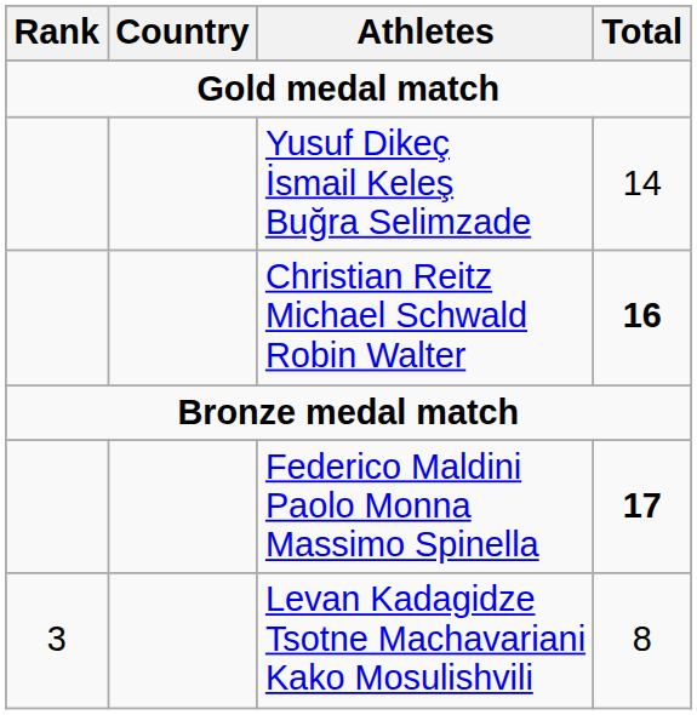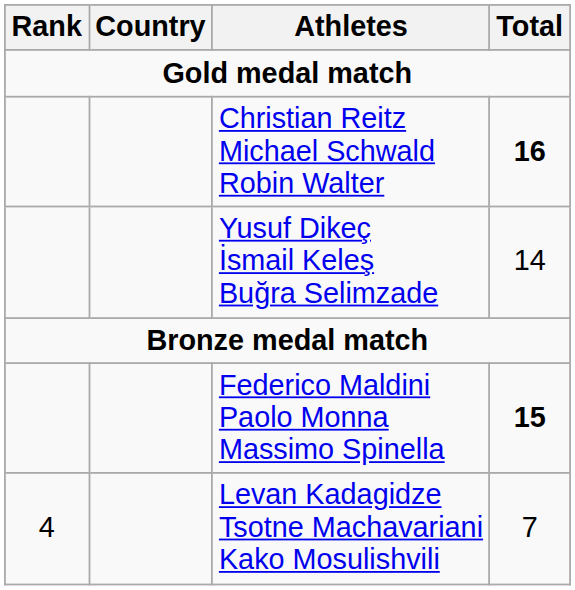rows swapped: Christian Reitz Michael Schwald Robin Walter <-> Yusuf Dikeç İsmail Keleş Buğra Selimzade
Federico Maldini Paolo Monna Massimo Spinella | Total: 17 -> 15
Levan Kadagidze Tsotne Machavariani Kako Mosulishvili | Rank: 3 -> 4
Levan Kadagidze Tsotne Machavariani Kako Mosulishvili | Total: 8 -> 7
